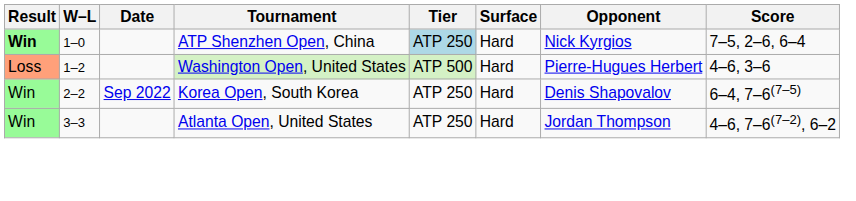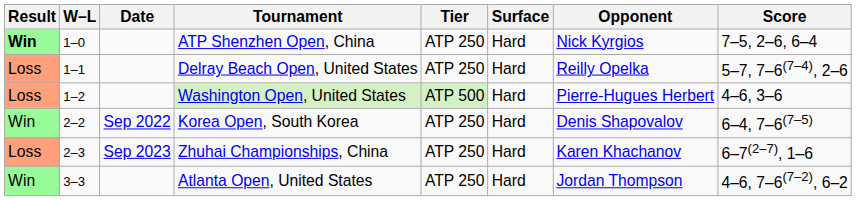ATP Shenzhen Open, China | Tier: lightblue background -> no background
+ row: Loss | 1–1 | Delray Beach Open, United States | ATP 250 | Hard | Reilly Opelka | 5–7, 7–6(7–4), 2–6
+ row: Loss | 2–3 | Sep 2023 | Zhuhai Championships, China | ATP 250 | Hard | Karen Khachanov | 6–7(2–7), 1–6
